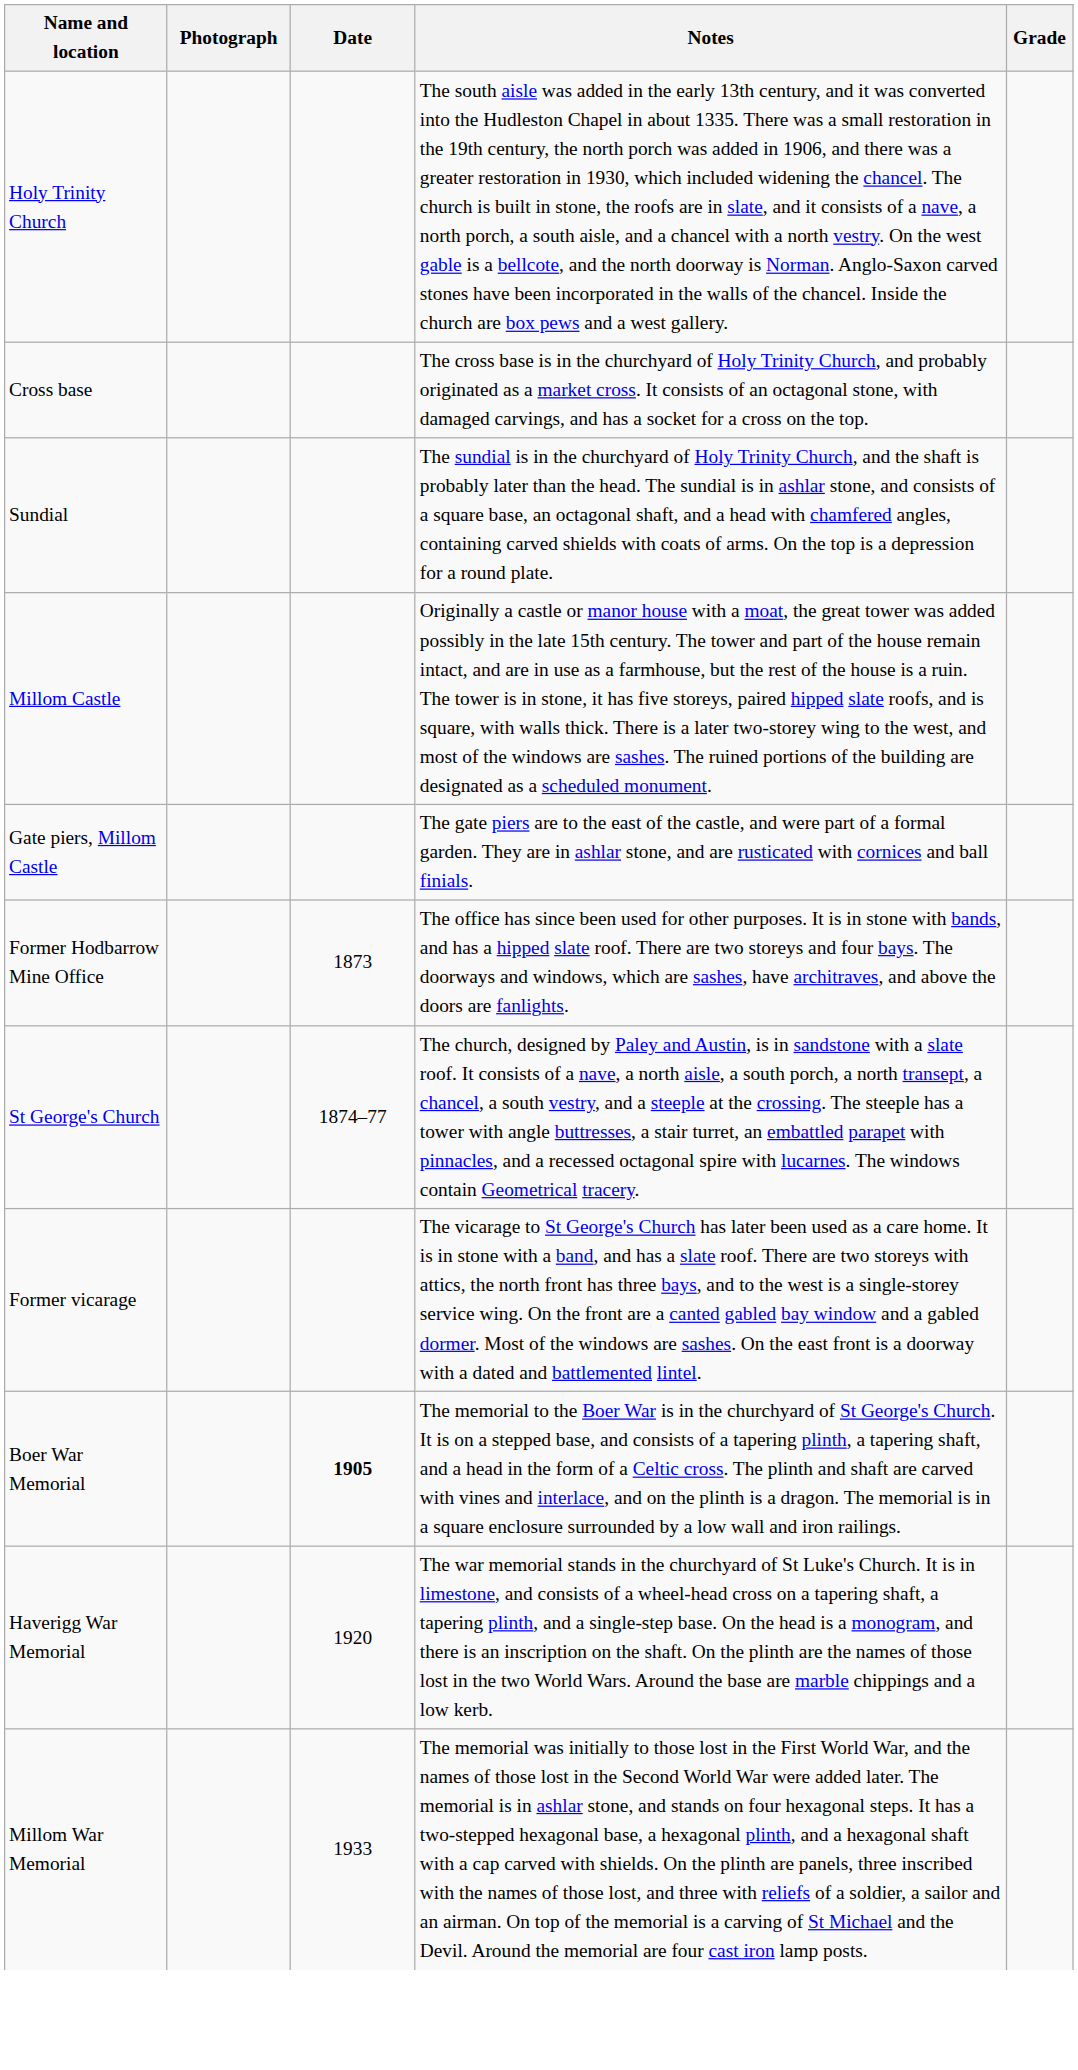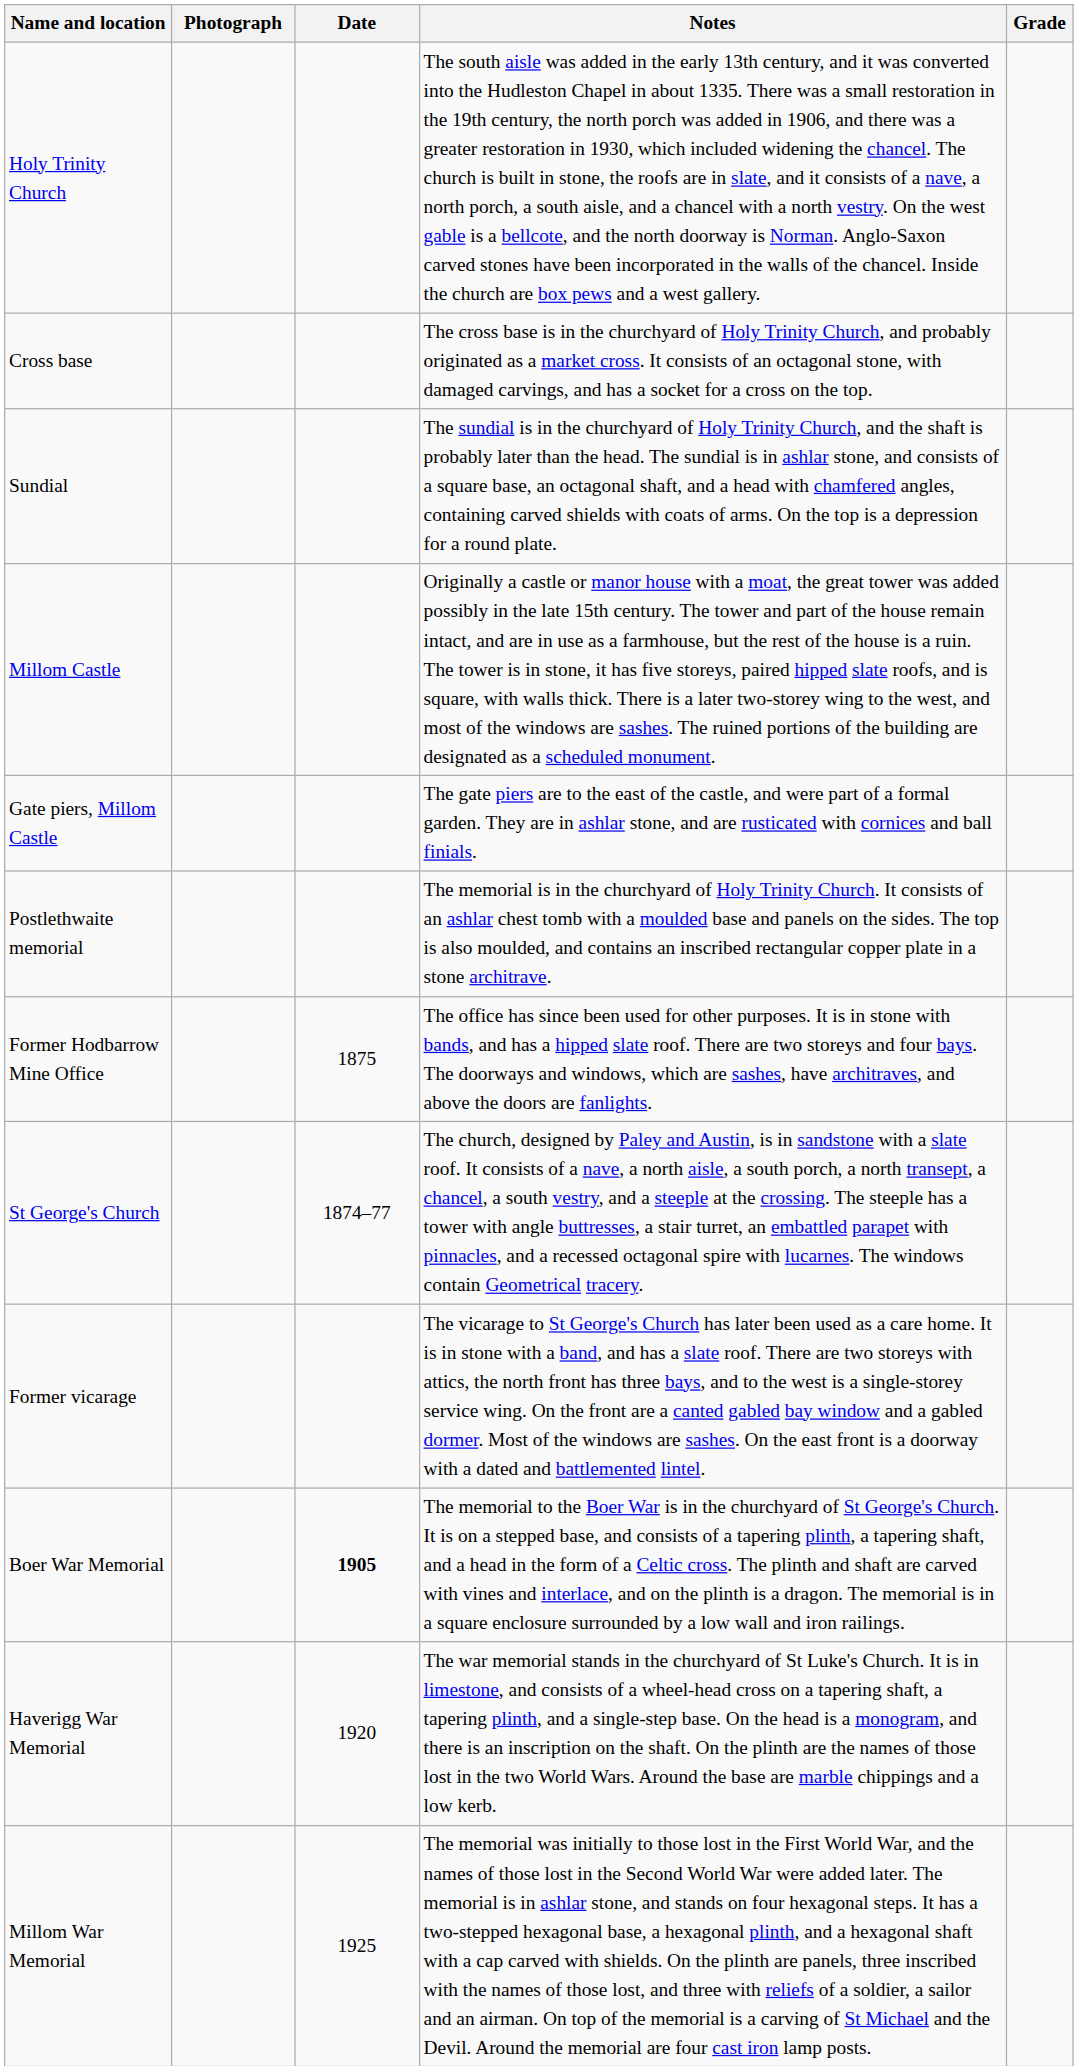+ row: Postlethwaite memorial | The memorial is in the churchyard of Holy Trinity Church. It consists of an ashlar chest tomb with a moulded base and panels on the sides. The top is also moulded, and contains an inscribed rectangular copper plate in a stone architrave.
Former Hodbarrow Mine Office | Date: 1873 -> 1875
Millom War Memorial | Date: 1933 -> 1925
